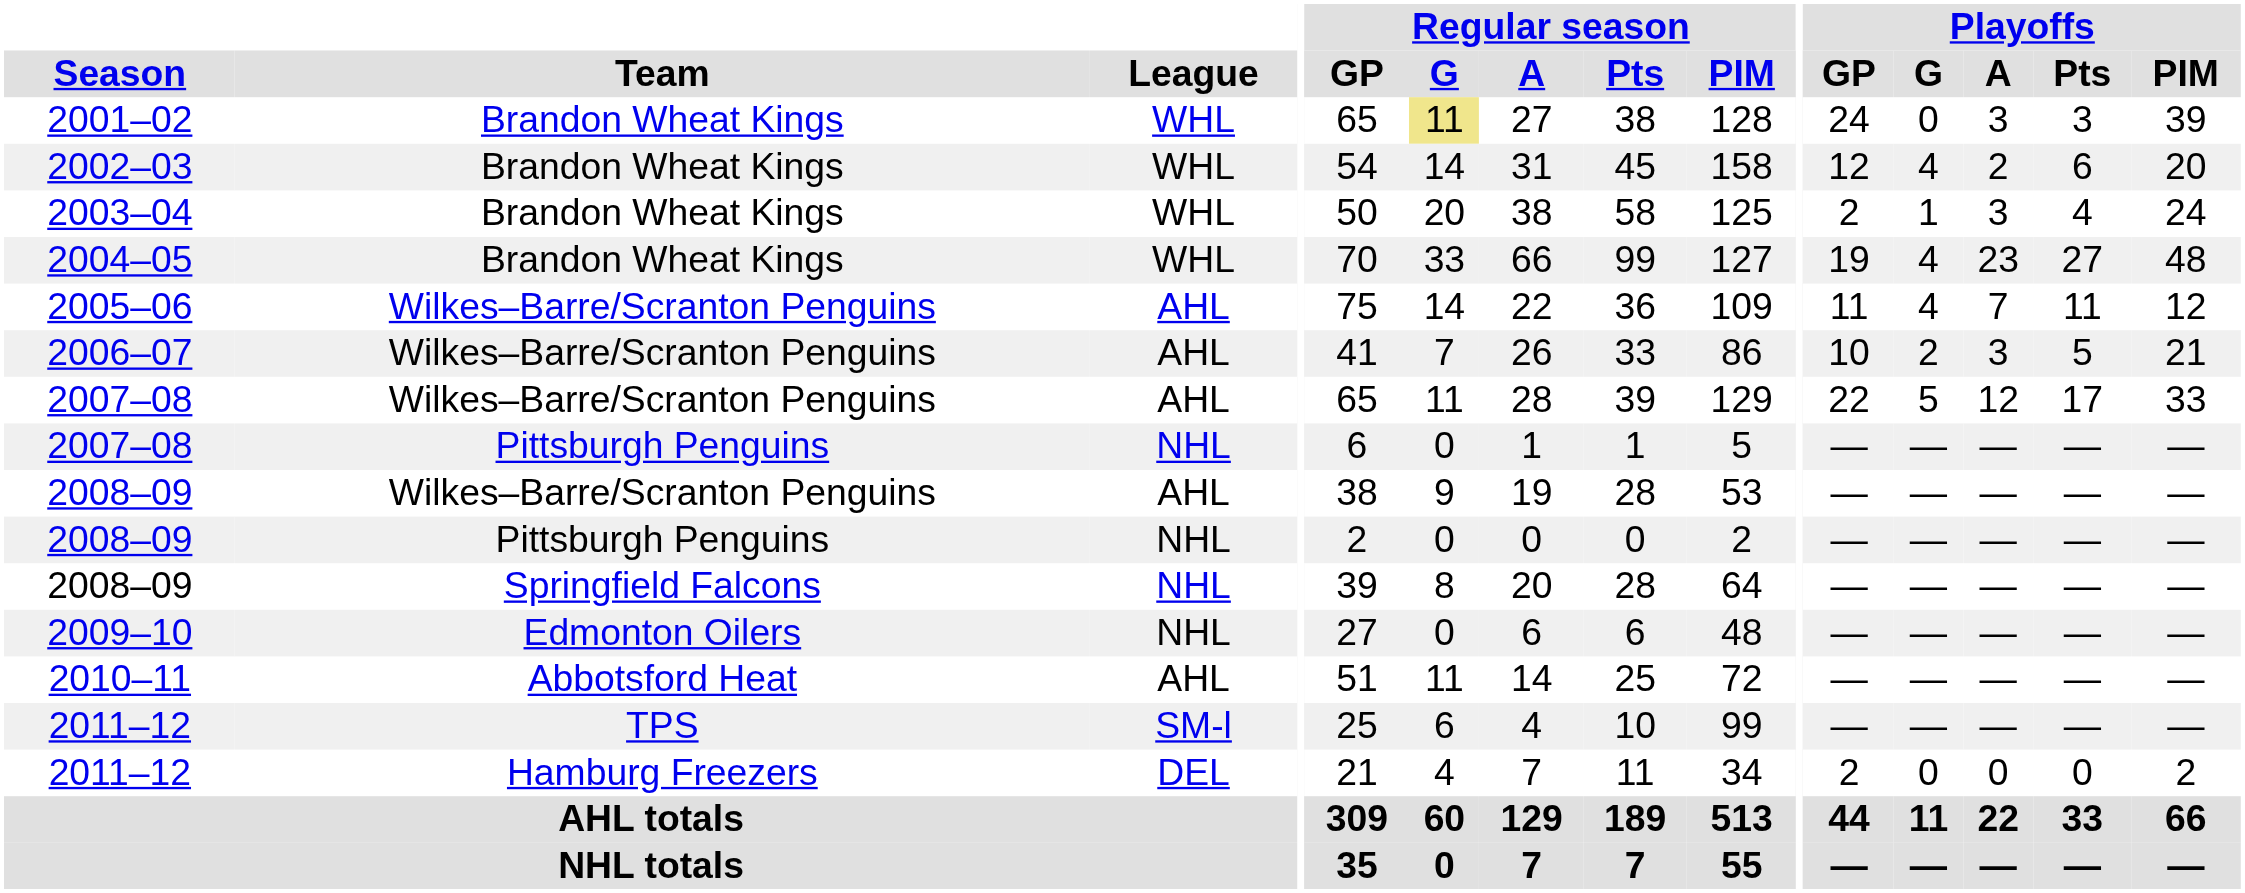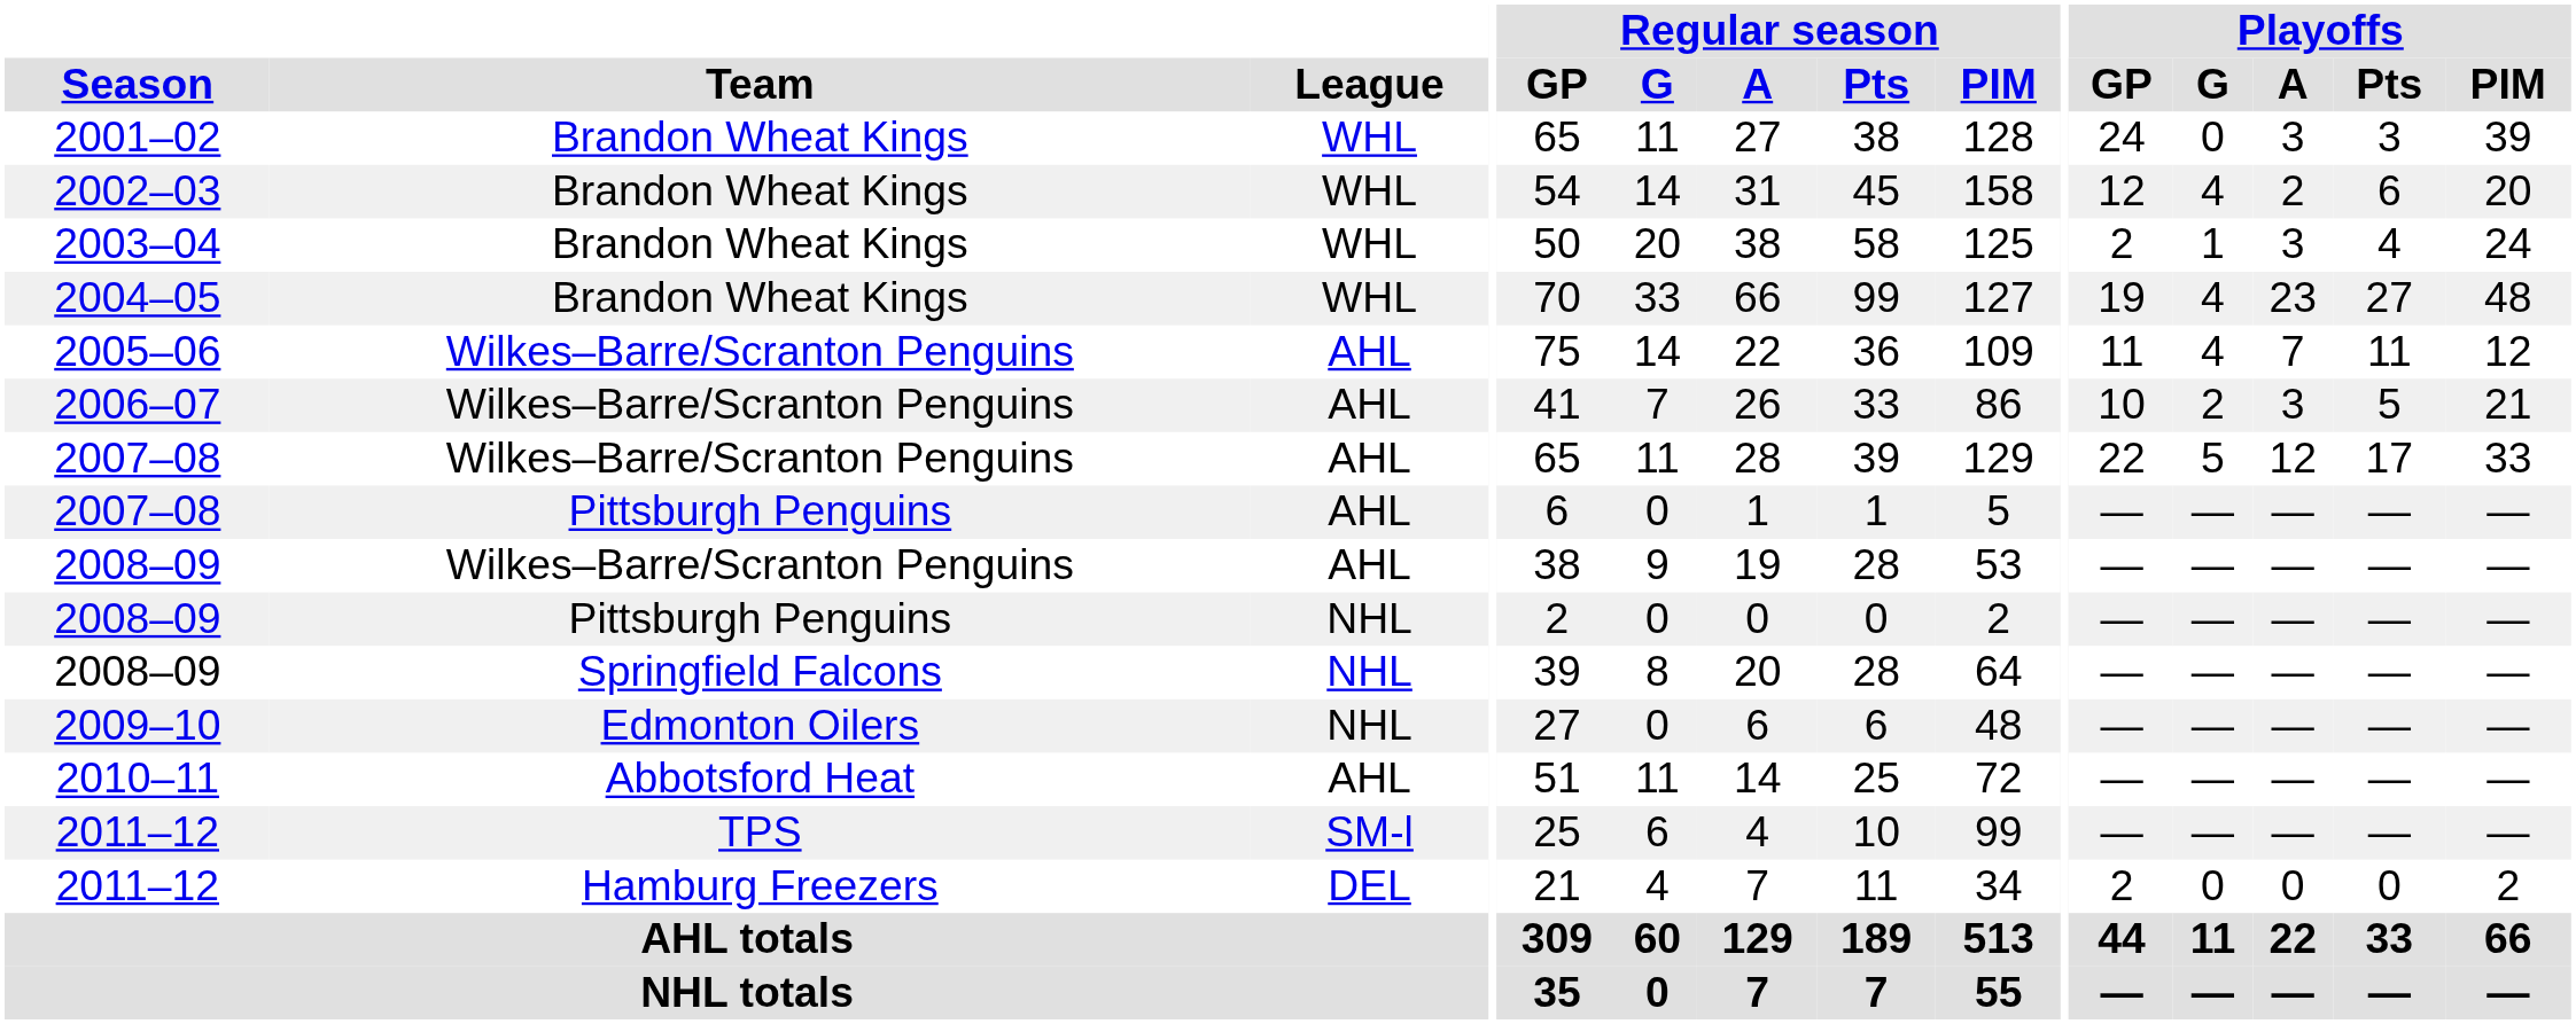2001–02 | Regular season / G: khaki background -> no background
2007–08 / Pittsburgh Penguins | League: NHL -> AHL
